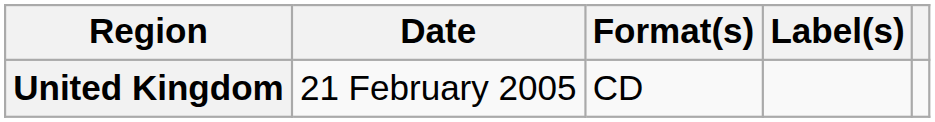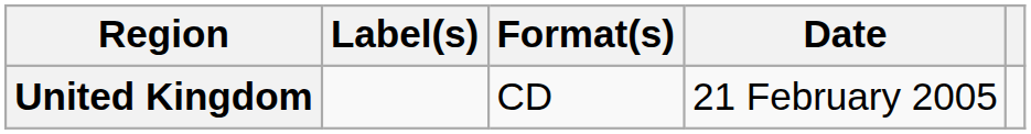columns swapped: Date <-> Label(s)
